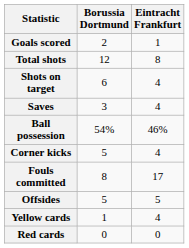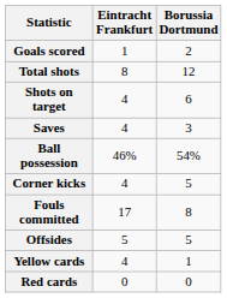columns swapped: Eintracht Frankfurt <-> Borussia Dortmund
